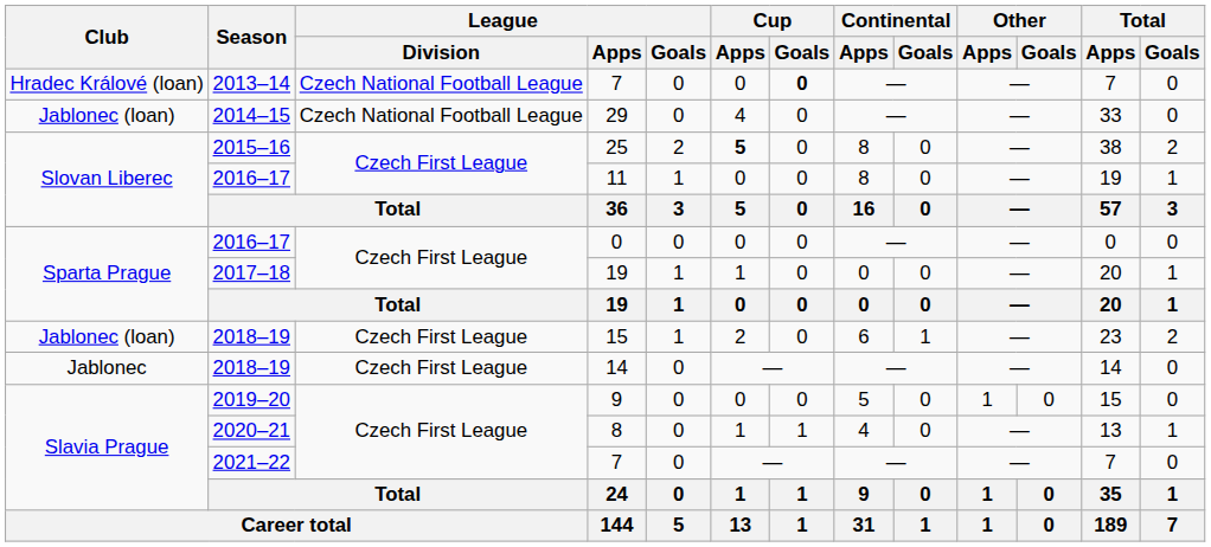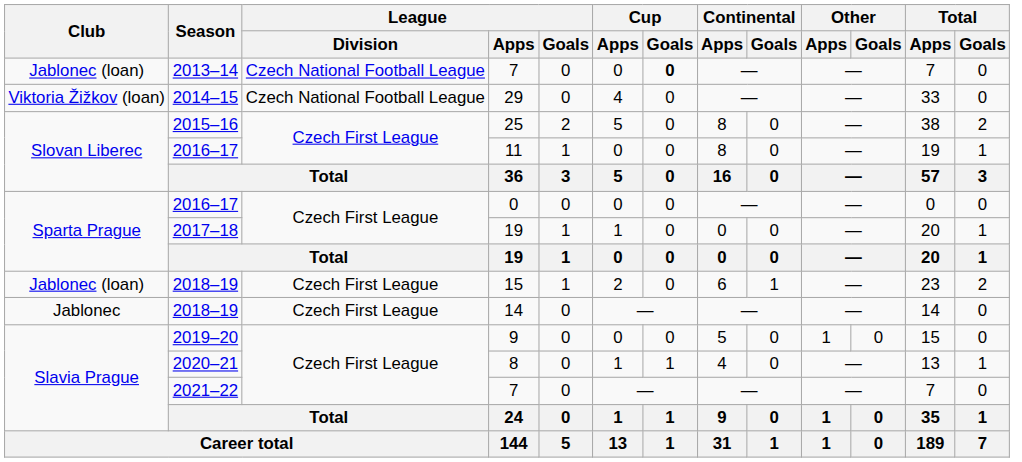2013–14 / 7 | Club: Hradec Králové (loan) -> Jablonec (loan)
29 | Club: Jablonec (loan) -> Viktoria Žižkov (loan)
25 | Cup / Apps: bold -> normal
